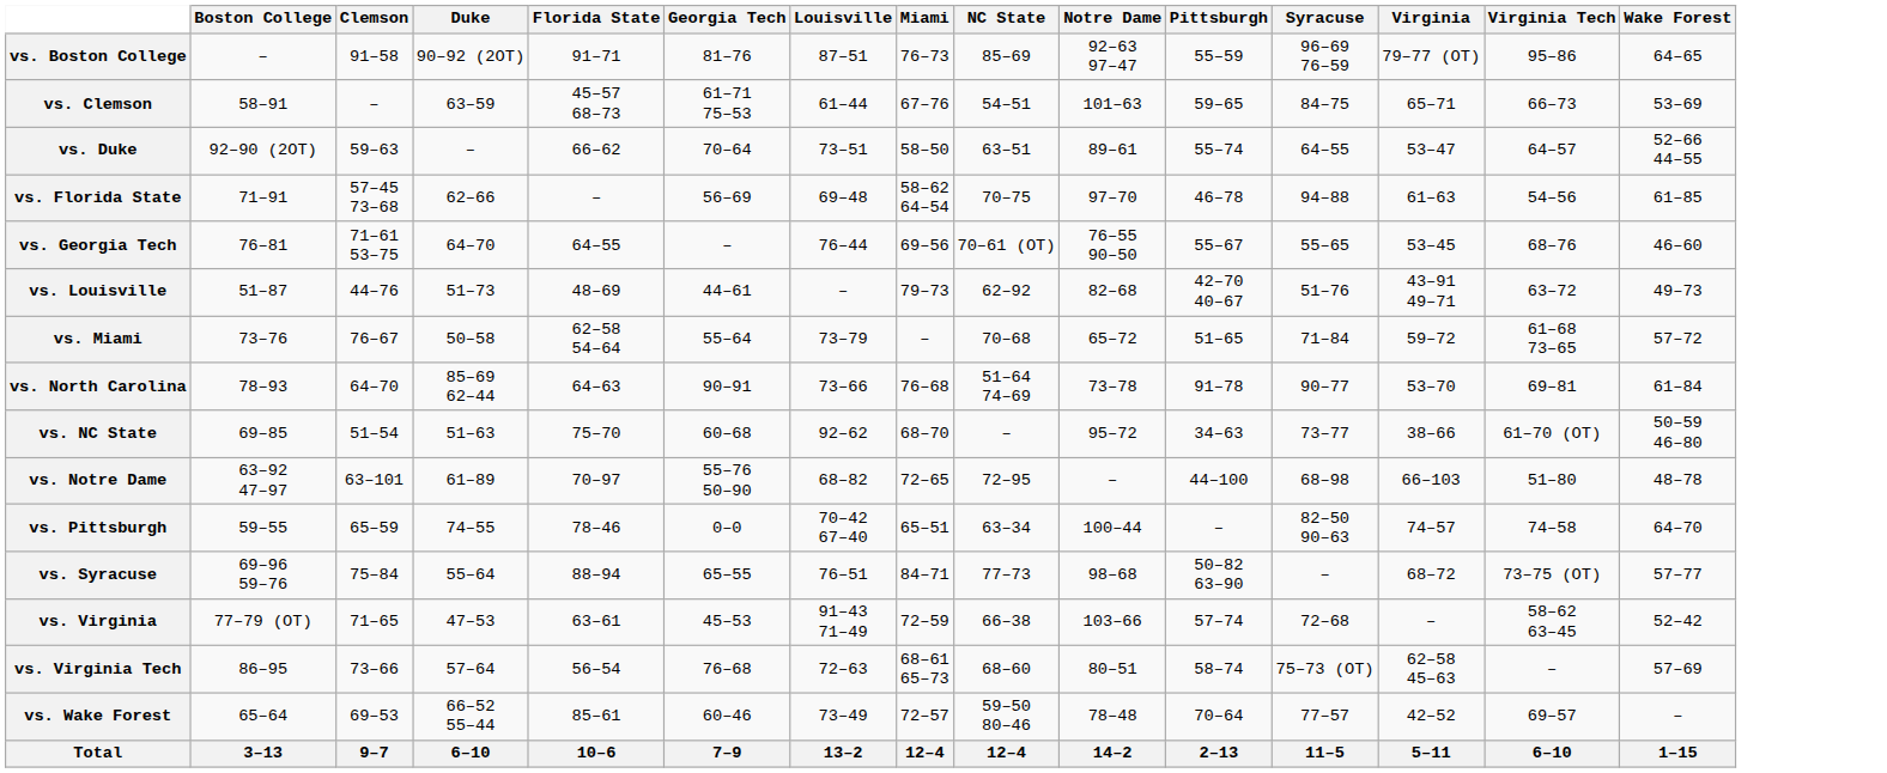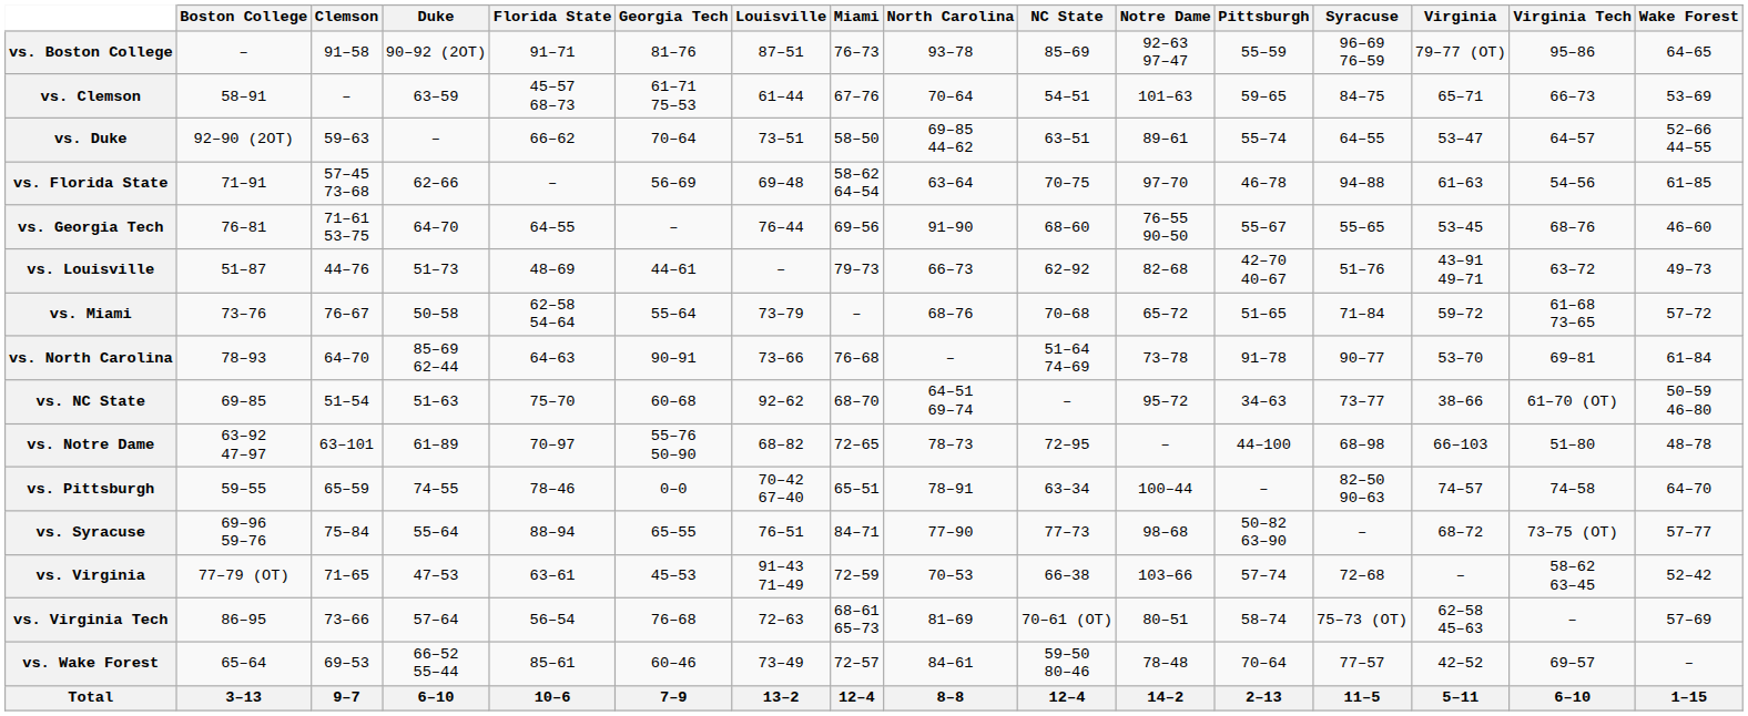+ column: North Carolina | 93–78 | 70–64 | 69–85 44–62 | 63–64 | 91–90 | 66–73 | 68–76 | – | 64–51 69–74 | 78–73 | 78–91 | 77–90 | 70–53 | 81–69 | 84–61 | 8–8
vs. Georgia Tech | NC State: 70–61 (OT) -> 68–60
vs. Virginia Tech | NC State: 68–60 -> 70–61 (OT)
